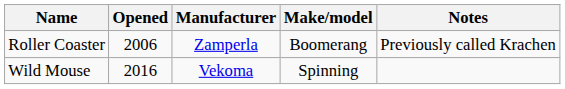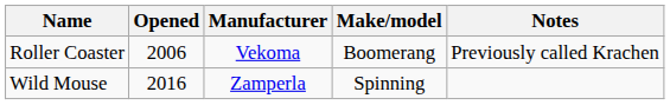Roller Coaster | Manufacturer: Zamperla -> Vekoma
Wild Mouse | Manufacturer: Vekoma -> Zamperla
